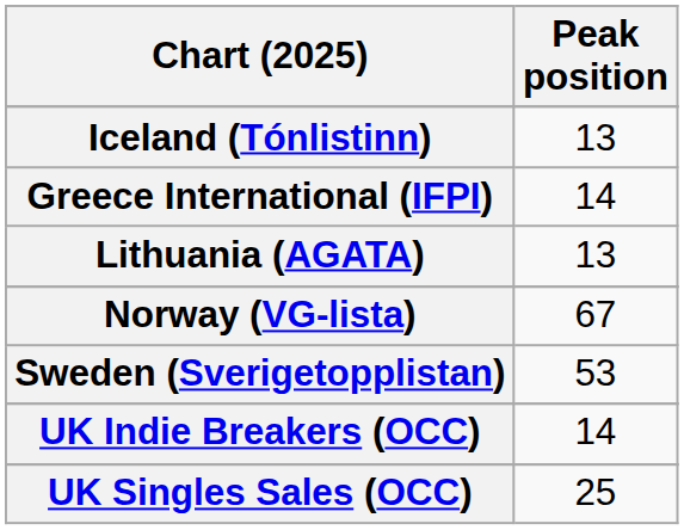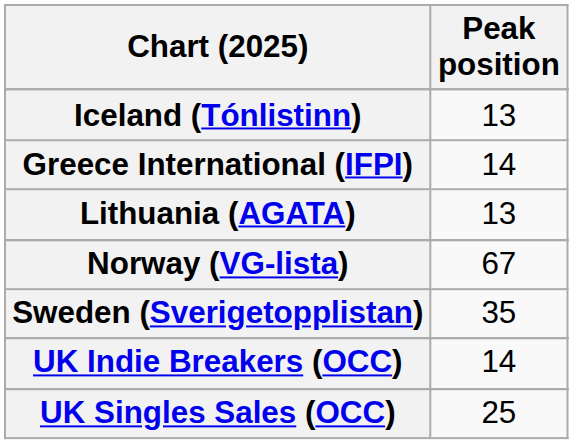Sweden (Sverigetopplistan) | Peak position: 53 -> 35
